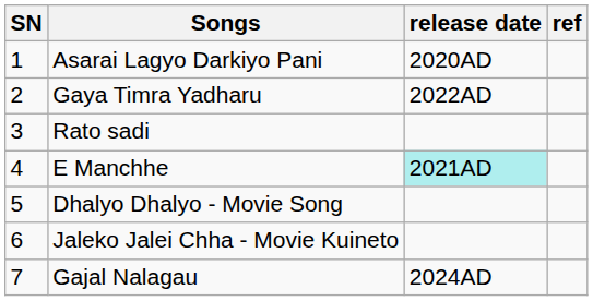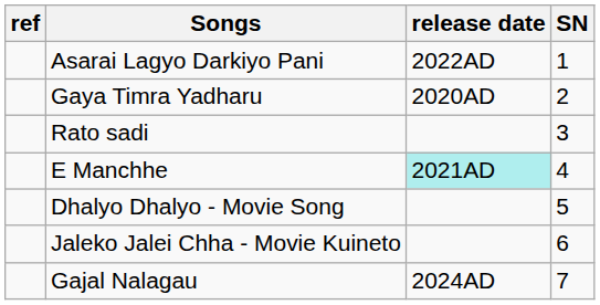columns swapped: SN <-> ref
Asarai Lagyo Darkiyo Pani | release date: 2020AD -> 2022AD
Gaya Timra Yadharu | release date: 2022AD -> 2020AD
